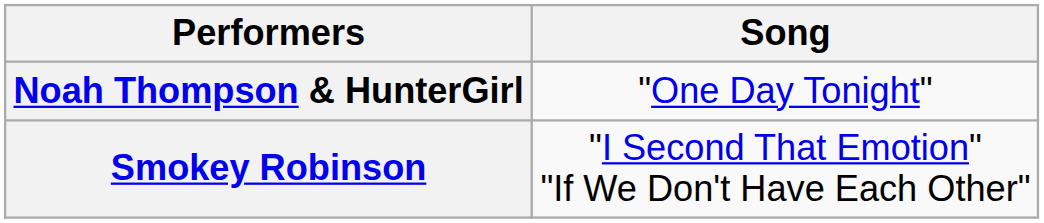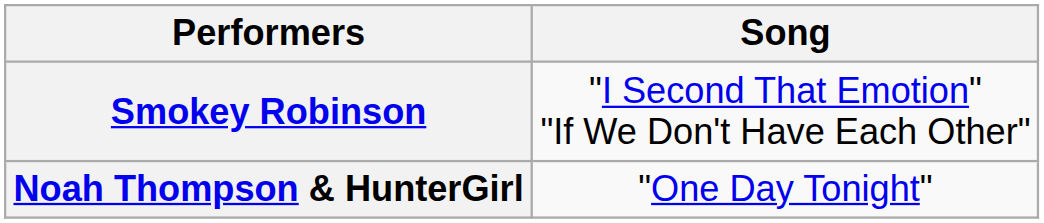rows swapped: Smokey Robinson <-> Noah Thompson & HunterGirl
